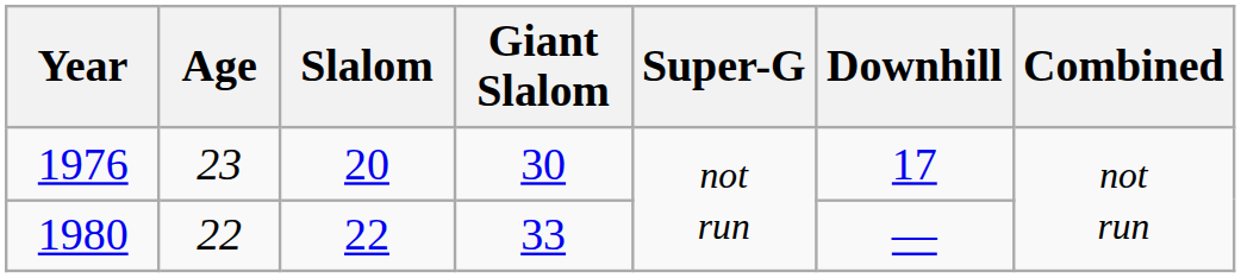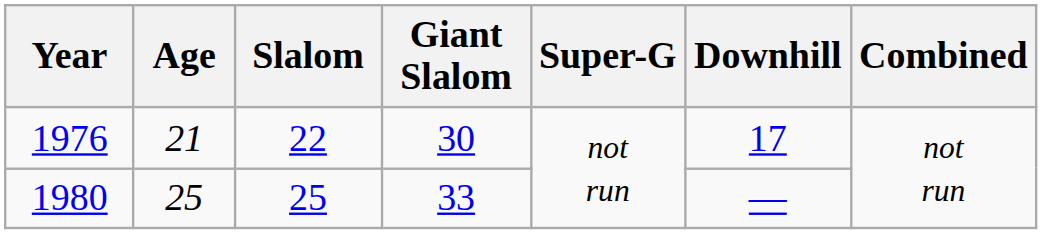1976 | Age: 23 -> 21
1976 | Slalom: 20 -> 22
1980 | Age: 22 -> 25
1980 | Slalom: 22 -> 25
